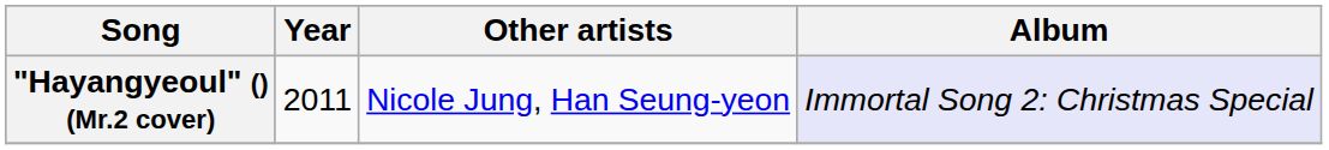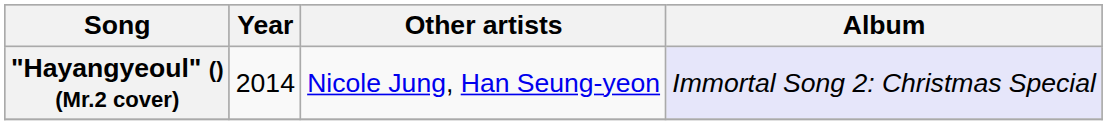"Hayangyeoul" () (Mr.2 cover) | Year: 2011 -> 2014
